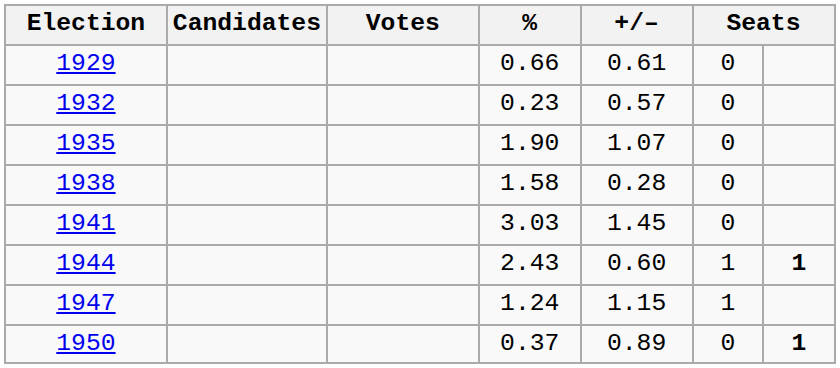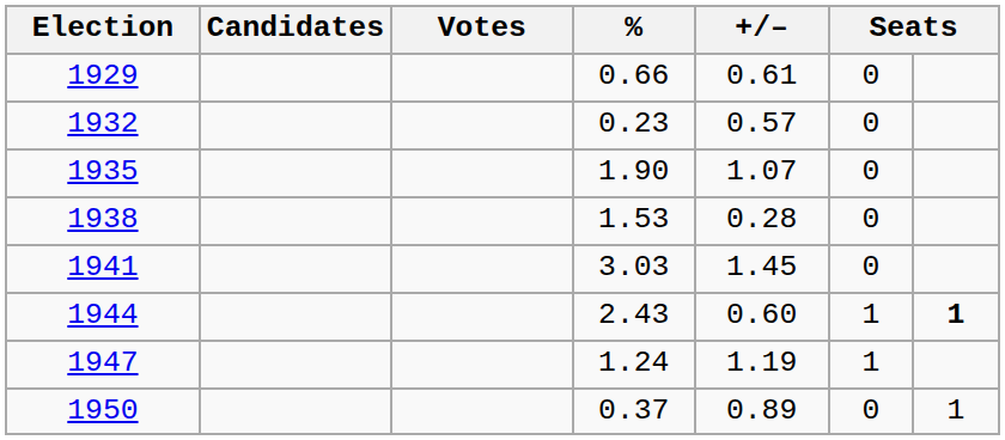1938 | %: 1.58 -> 1.53
1947 | +/–: 1.15 -> 1.19
1950 | column 7: bold -> normal
